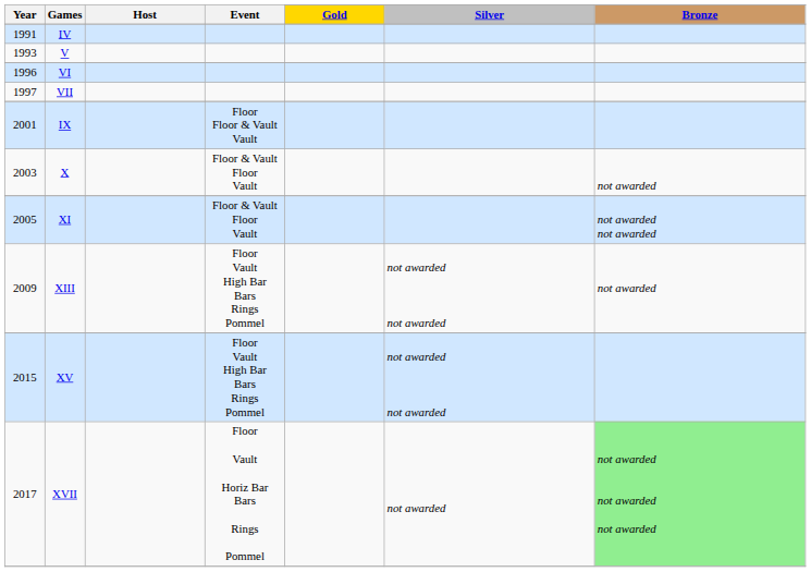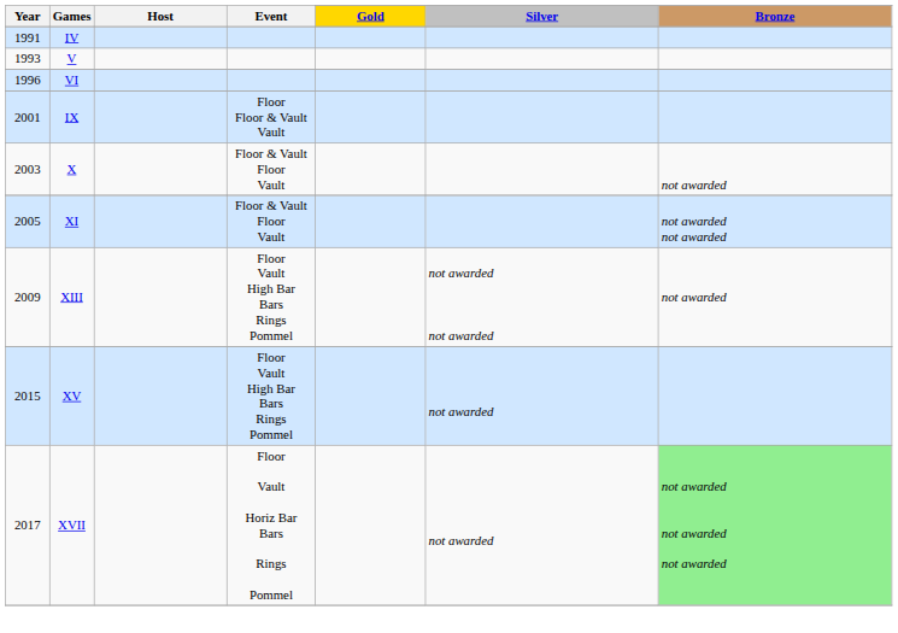- row: 1997 | VII
XV | Silver: not awarded not awarded -> not awarded
